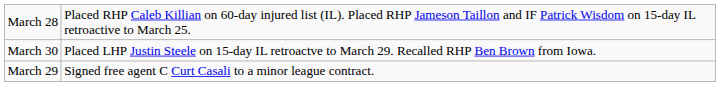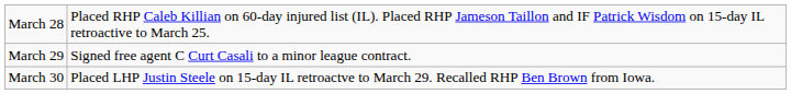rows swapped: March 29 <-> March 30
